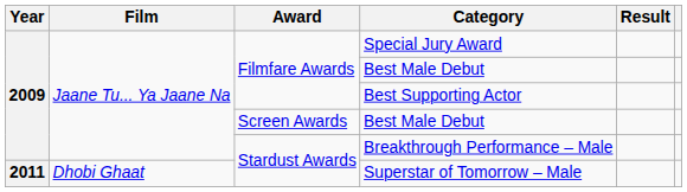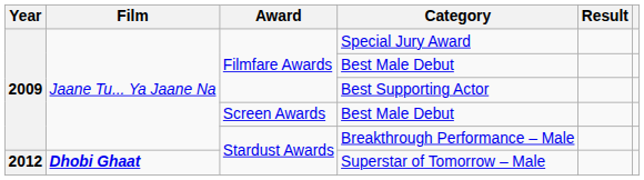Superstar of Tomorrow – Male | Year: 2011 -> 2012
Superstar of Tomorrow – Male | Film: normal -> bold
